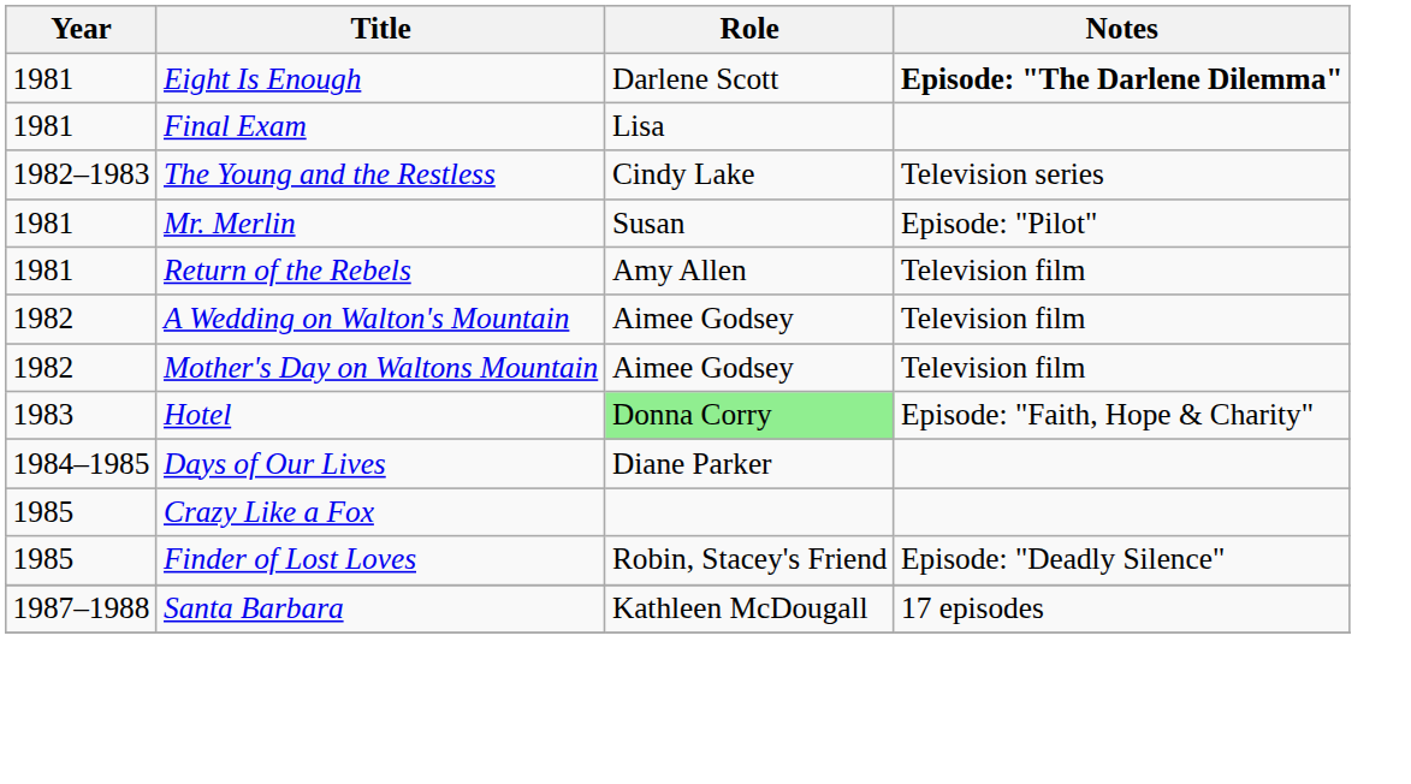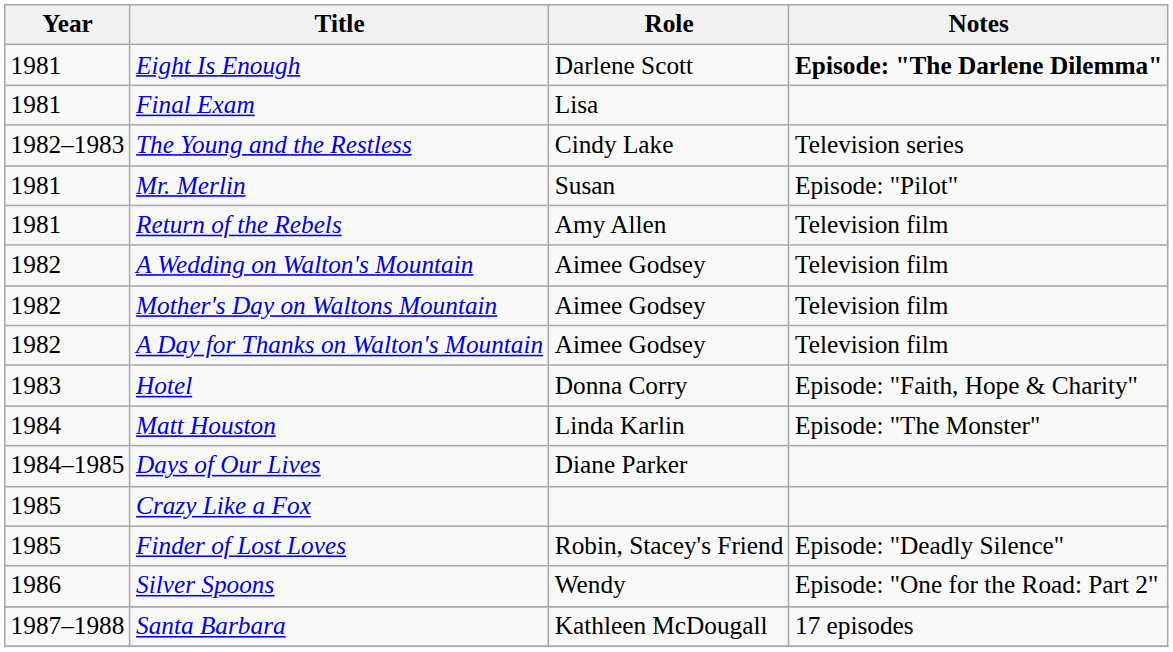+ row: 1982 | A Day for Thanks on Walton's Mountain | Aimee Godsey | Television film
Hotel | Role: lightgreen background -> no background
+ row: 1984 | Matt Houston | Linda Karlin | Episode: "The Monster"
+ row: 1986 | Silver Spoons | Wendy | Episode: "One for the Road: Part 2"
